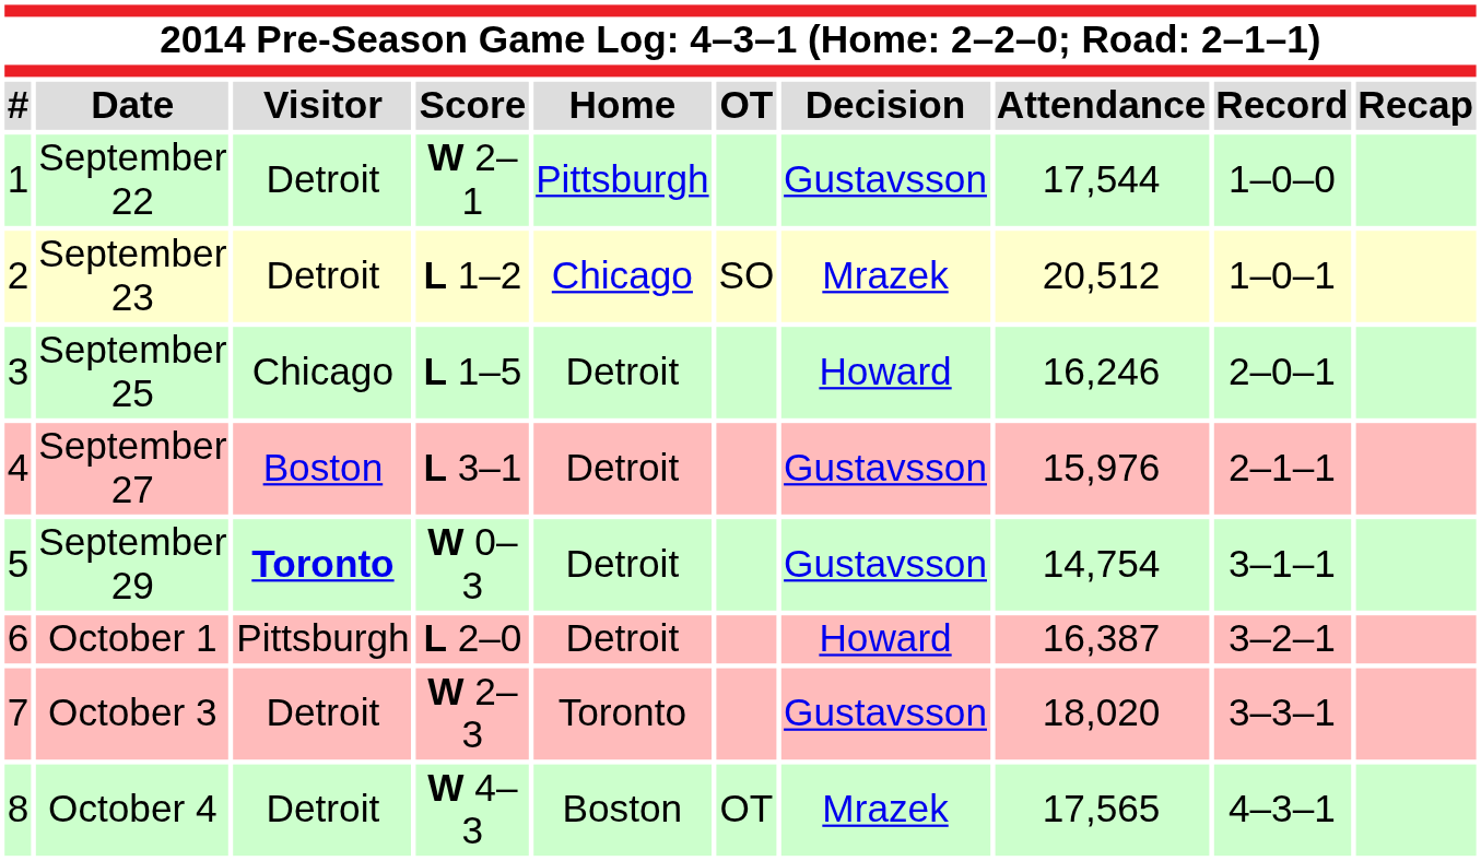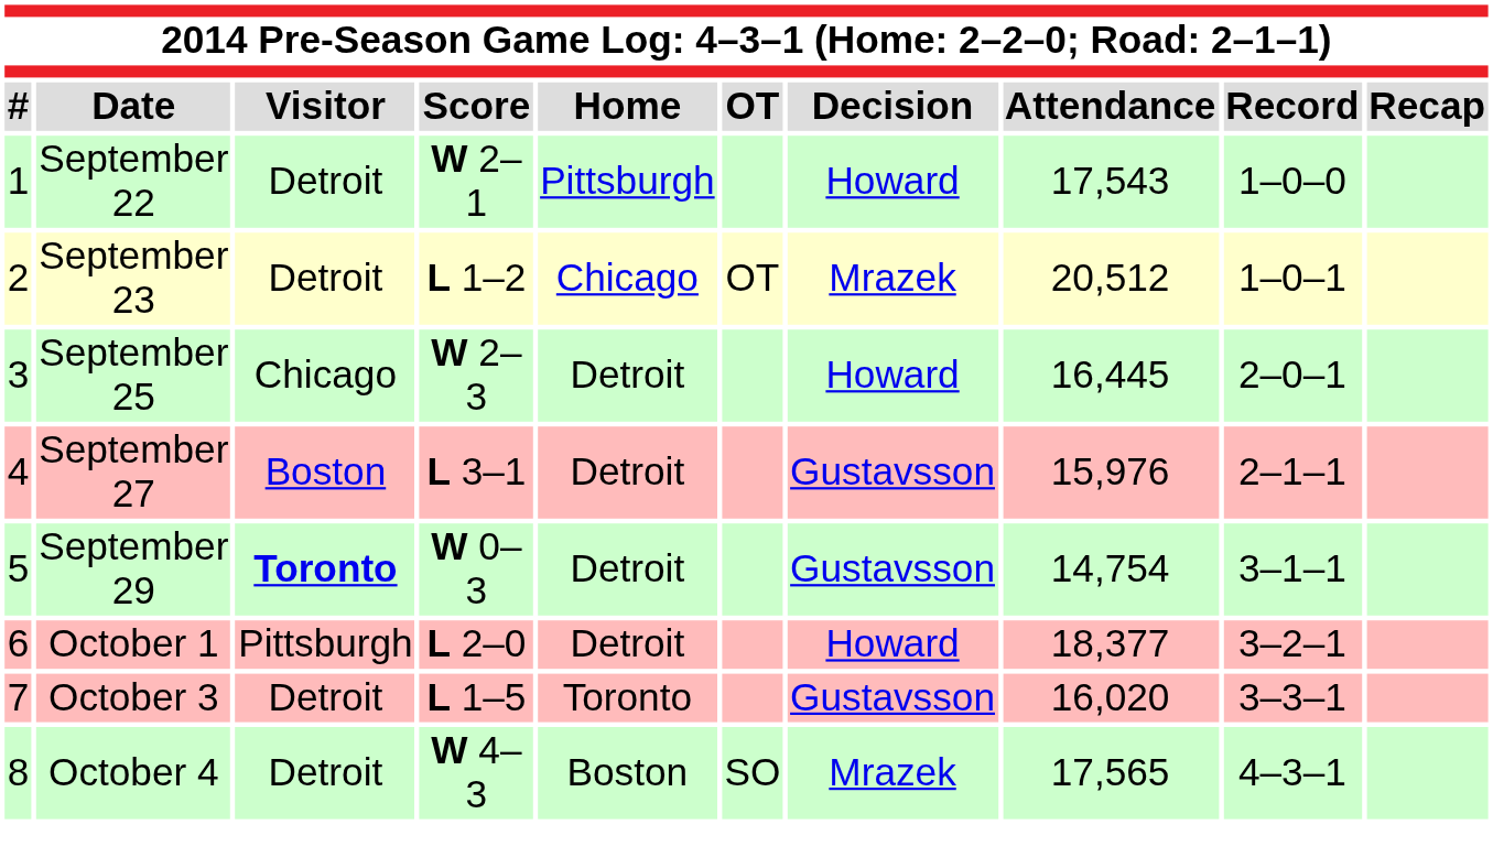September 22 | Decision: Gustavsson -> Howard
September 22 | Attendance: 17,544 -> 17,543
September 23 | OT: SO -> OT
September 25 | Score: L 1–5 -> W 2–3
September 25 | Attendance: 16,246 -> 16,445
October 1 | Attendance: 16,387 -> 18,377
October 3 | Score: W 2–3 -> L 1–5
October 3 | Attendance: 18,020 -> 16,020
October 4 | OT: OT -> SO
